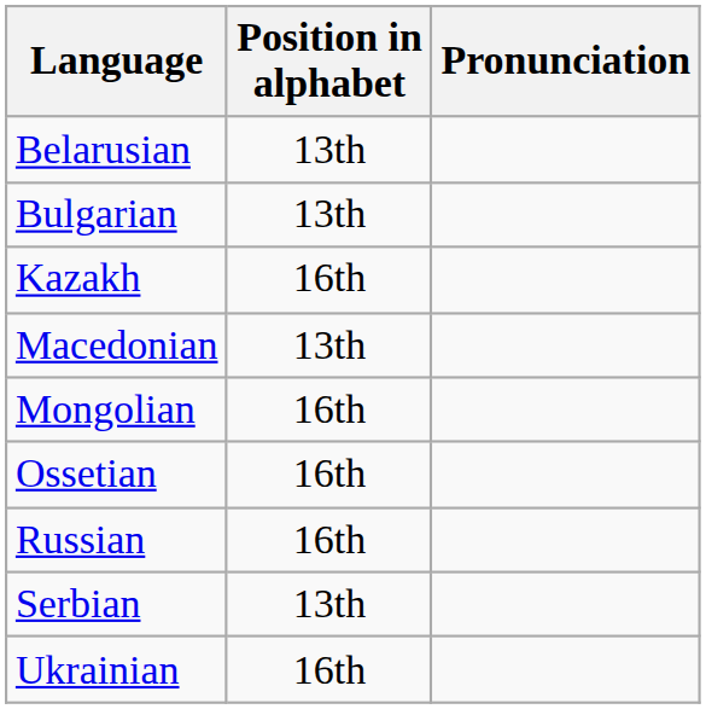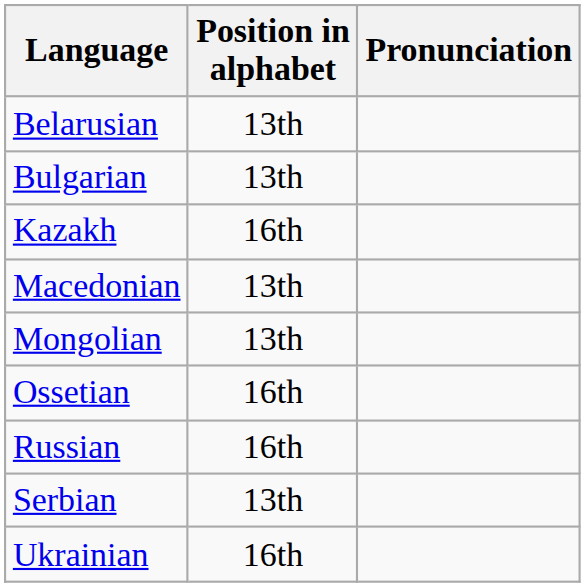Mongolian | Position in alphabet: 16th -> 13th
